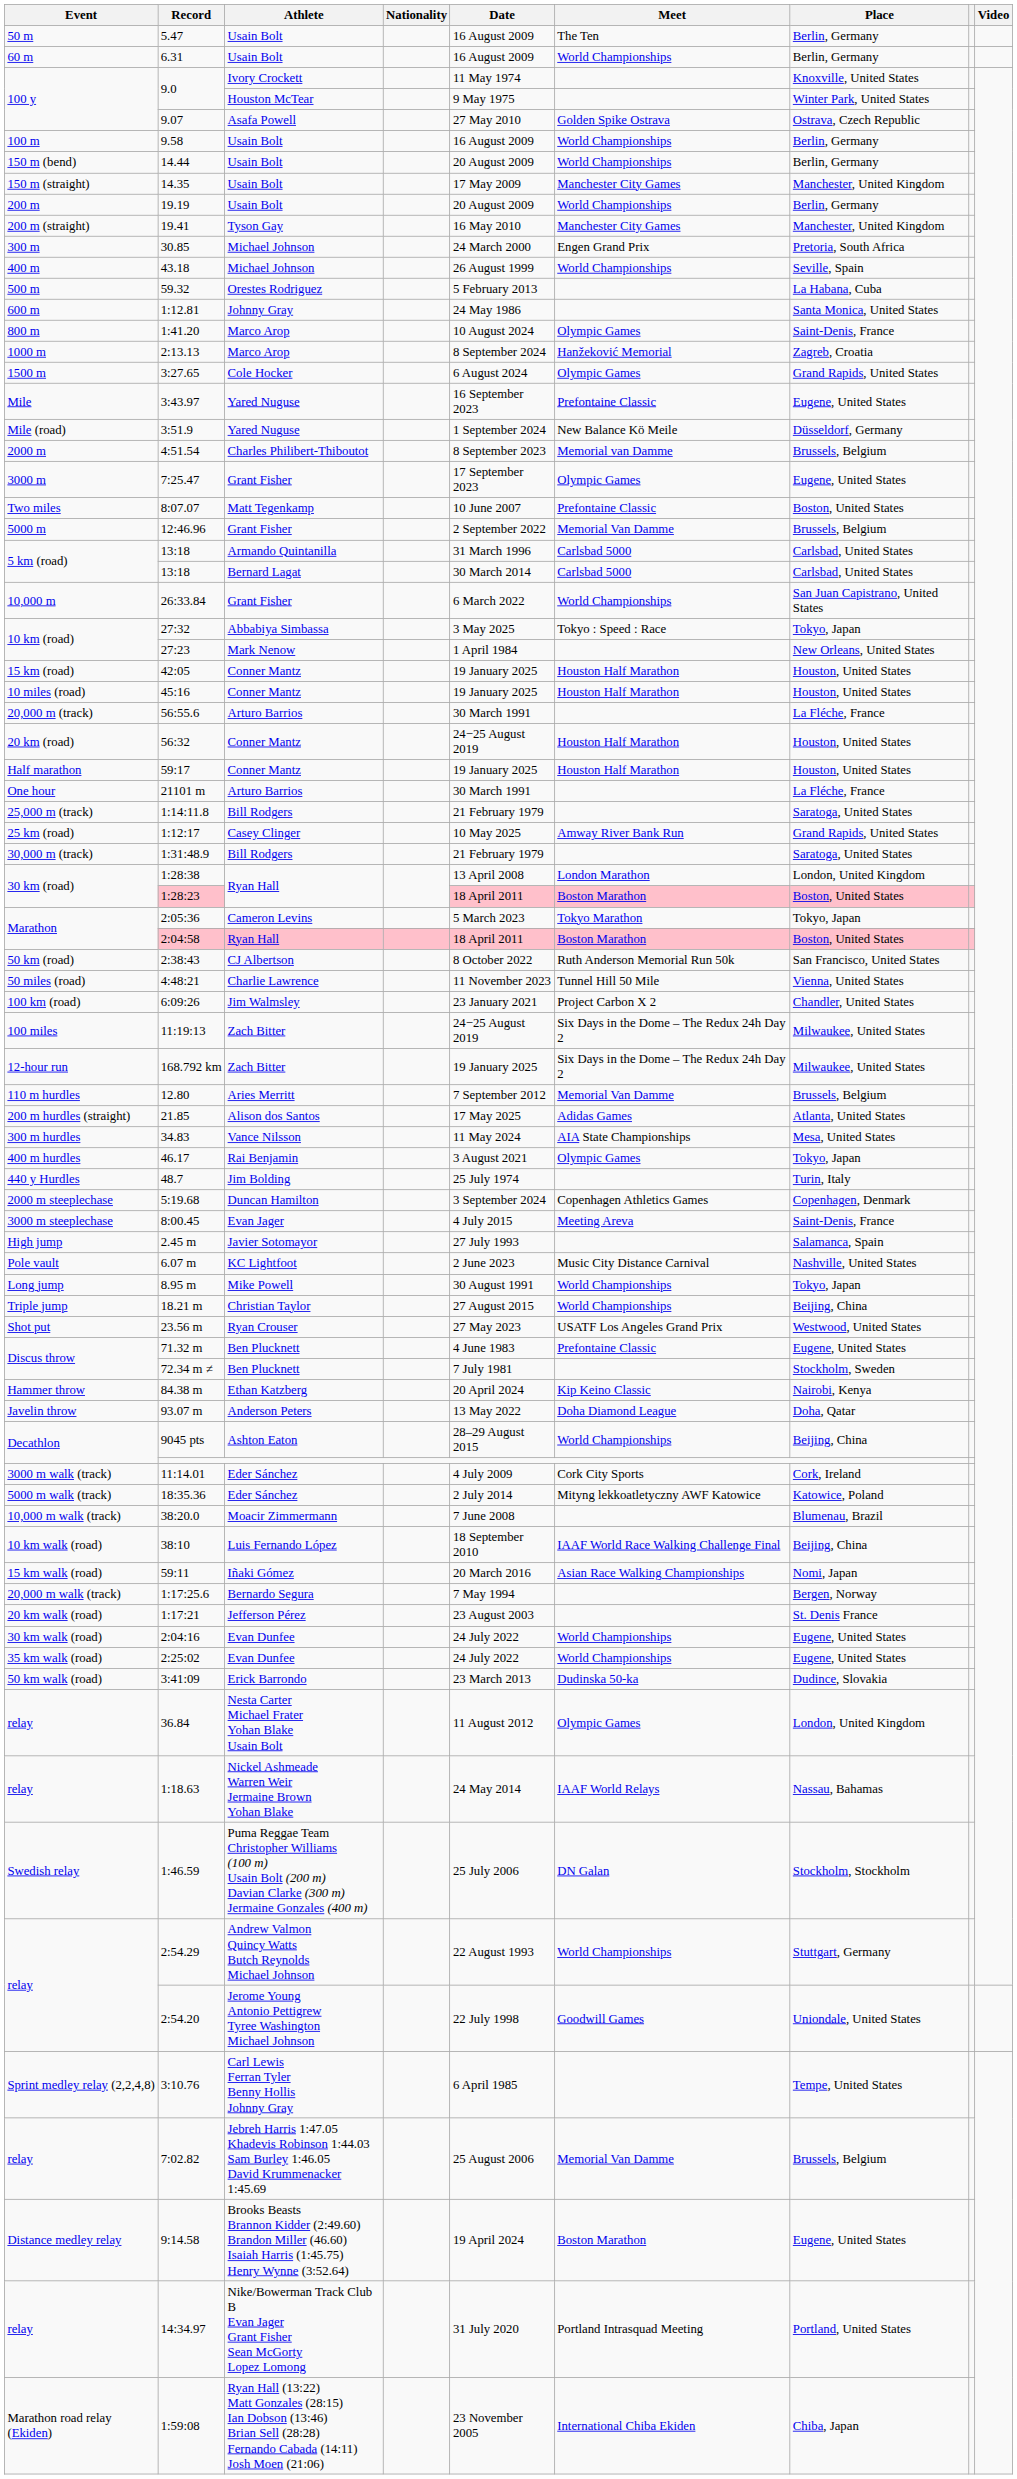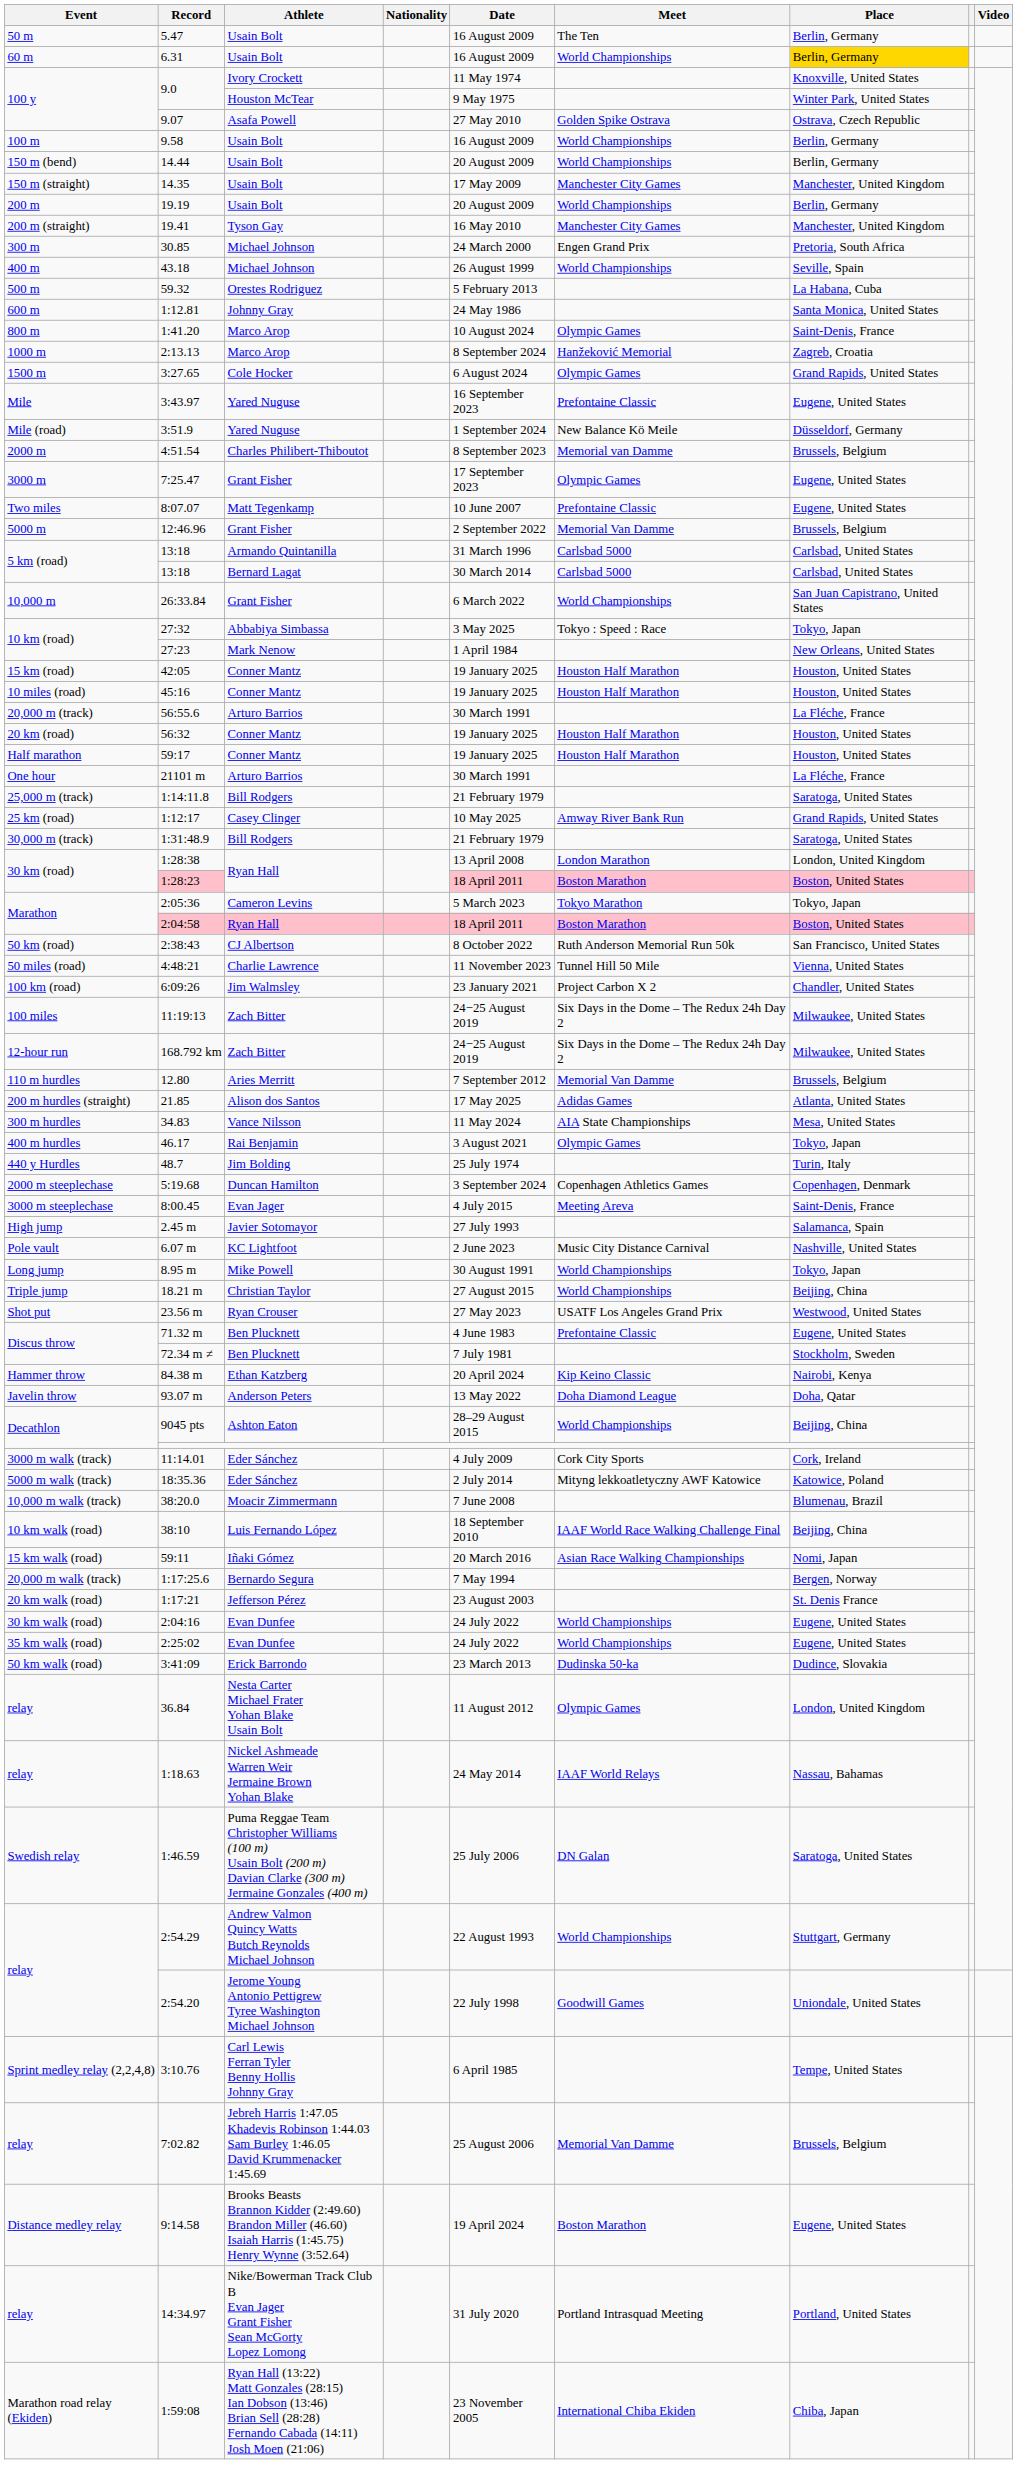6.31 | Place: no background -> gold background
8:07.07 | Place: Boston, United States -> Eugene, United States
56:32 | Date: 24−25 August 2019 -> 19 January 2025
168.792 km | Date: 19 January 2025 -> 24−25 August 2019
1:46.59 | Place: Stockholm, Stockholm -> Saratoga, United States
